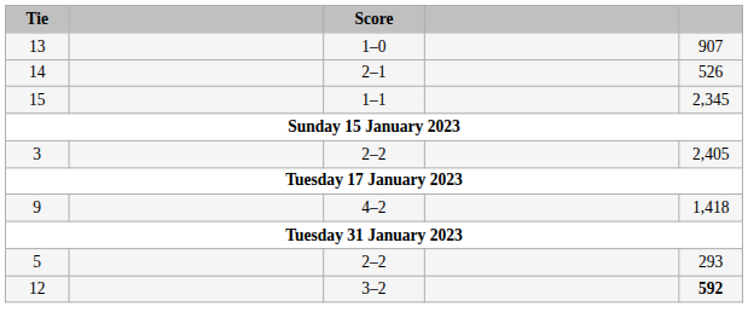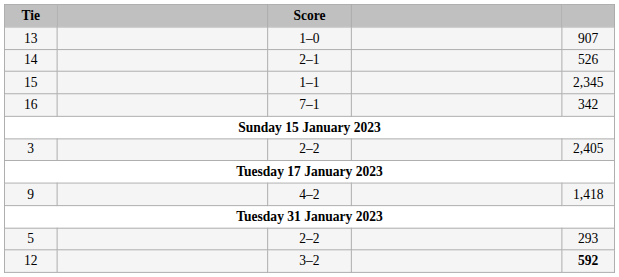+ row: 16 | 7–1 | 342
